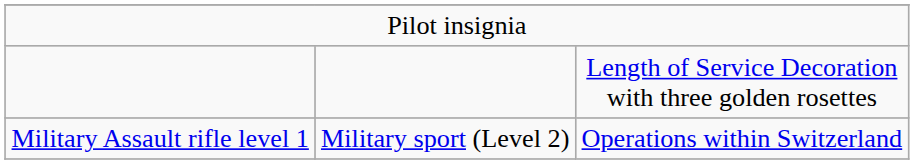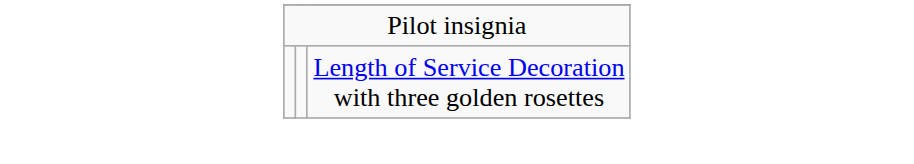- row: Military Assault rifle level 1 | Military sport (Level 2) | Operations within Switzerland
